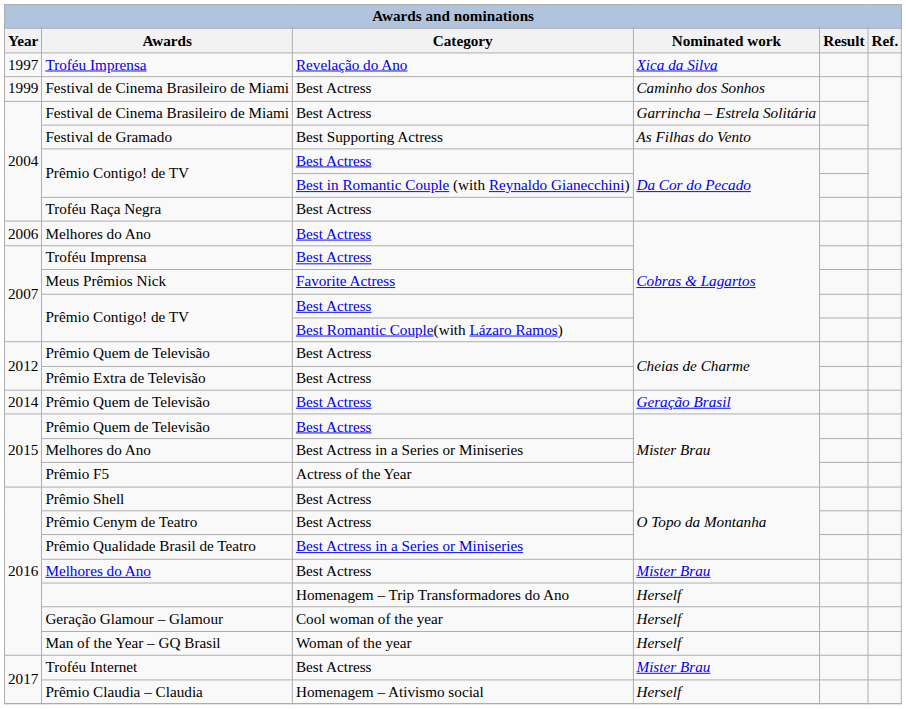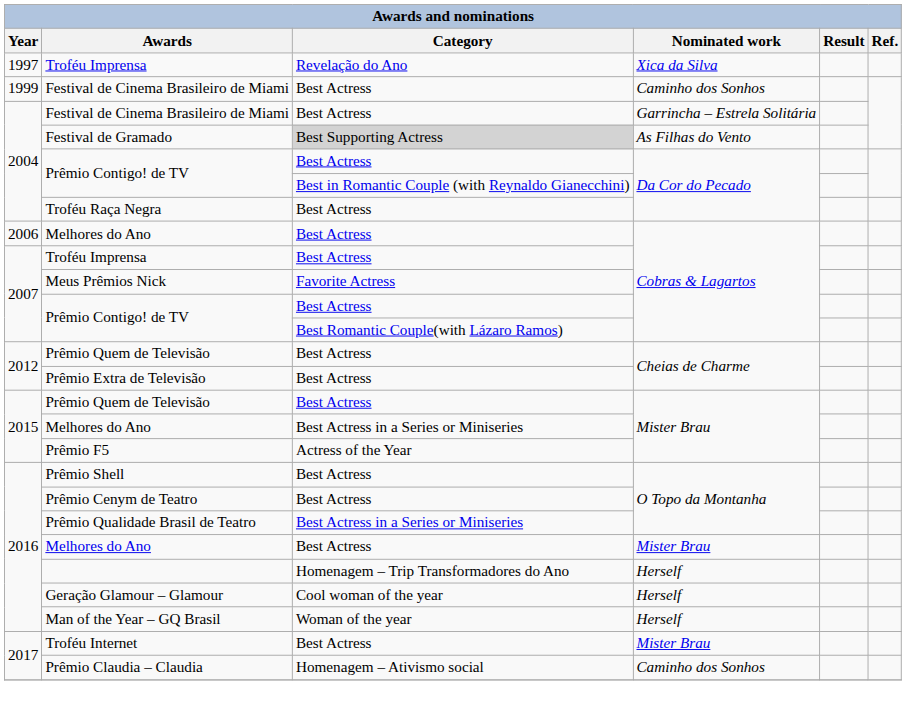Festival de Gramado | Category: no background -> lightgrey background
- row: 2014 | Prêmio Quem de Televisão | Best Actress | Geração Brasil
Prêmio Claudia – Claudia | Nominated work: Herself -> Caminho dos Sonhos
